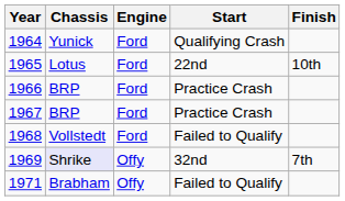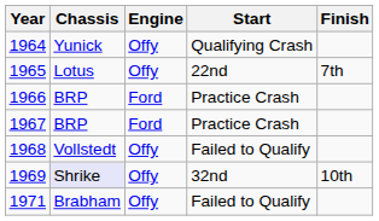1964 | Engine: Ford -> Offy
1965 | Engine: Ford -> Offy
1965 | Finish: 10th -> 7th
1968 | Engine: Ford -> Offy
1969 | Finish: 7th -> 10th
